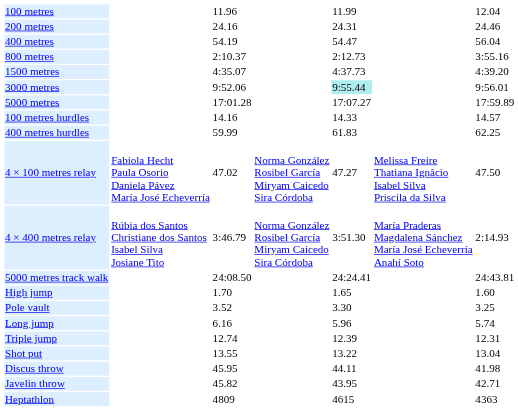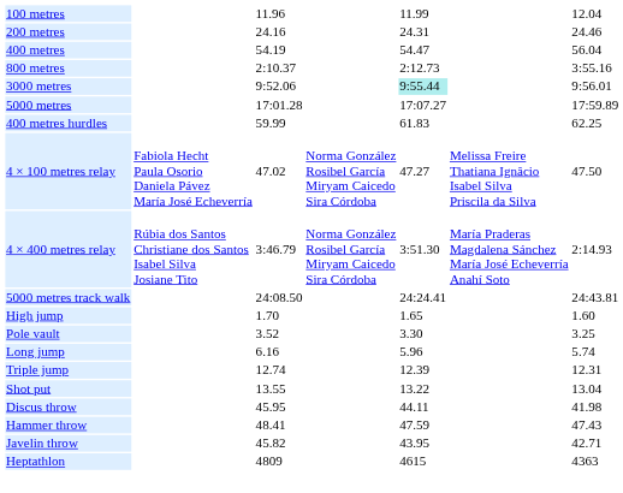- row: 1500 metres | 4:35.07 | 4:37.73 | 4:39.20
- row: 100 metres hurdles | 14.16 | 14.33 | 14.57
+ row: Hammer throw | 48.41 | 47.59 | 47.43
